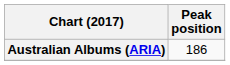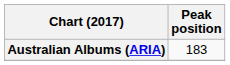Australian Albums (ARIA) | Peak position: 186 -> 183
